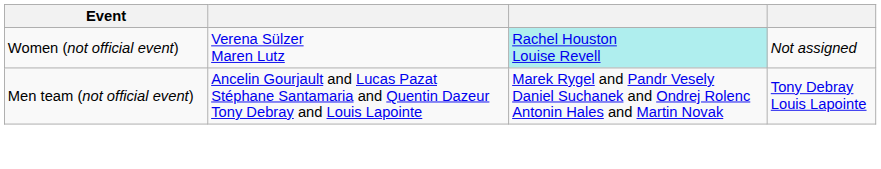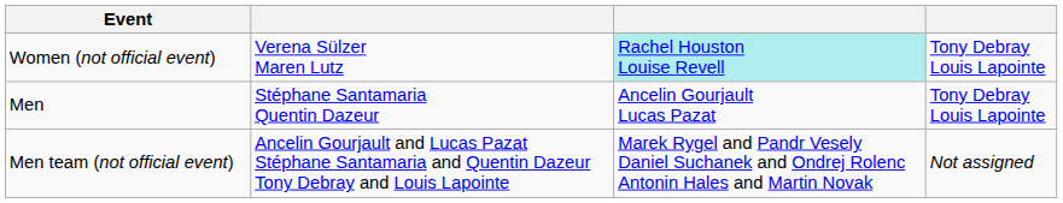Women (not official event) | column 4: Not assigned -> Tony Debray Louis Lapointe
+ row: Men | Stéphane Santamaria Quentin Dazeur | Ancelin Gourjault Lucas Pazat | Tony Debray Louis Lapointe
Men team (not official event) | column 4: Tony Debray Louis Lapointe -> Not assigned
